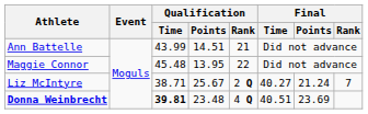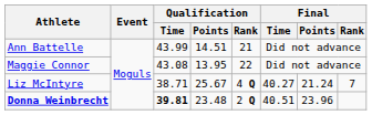Maggie Connor | Qualification / Time: 45.48 -> 43.08
Liz McIntyre | Qualification / Rank: 2 Q -> 4 Q
Donna Weinbrecht | Qualification / Rank: 4 Q -> 2 Q
Donna Weinbrecht | Final / Points: 23.69 -> 23.96
